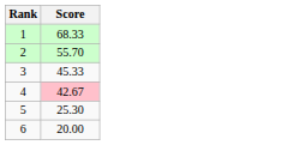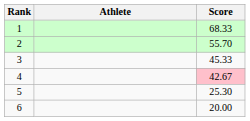+ column: Athlete
